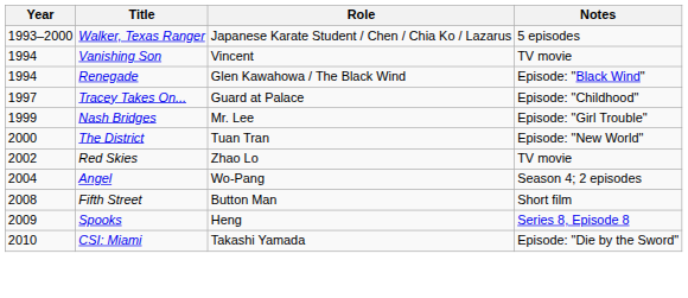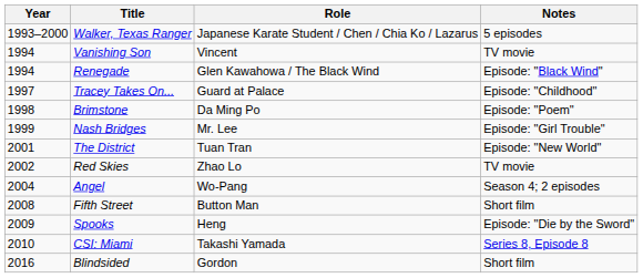+ row: 1998 | Brimstone | Da Ming Po | Episode: "Poem"
The District | Year: 2000 -> 2001
Spooks | Notes: Series 8, Episode 8 -> Episode: "Die by the Sword"
CSI: Miami | Notes: Episode: "Die by the Sword" -> Series 8, Episode 8
+ row: 2016 | Blindsided | Gordon | Short film
